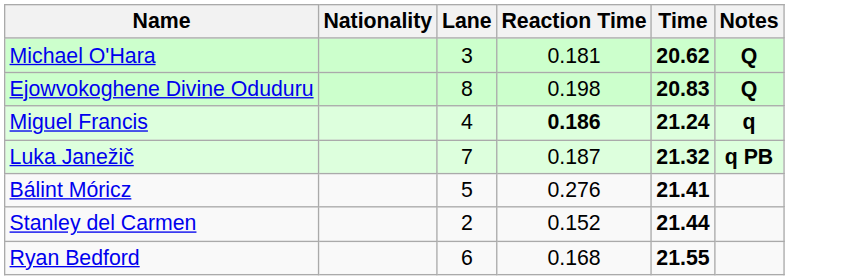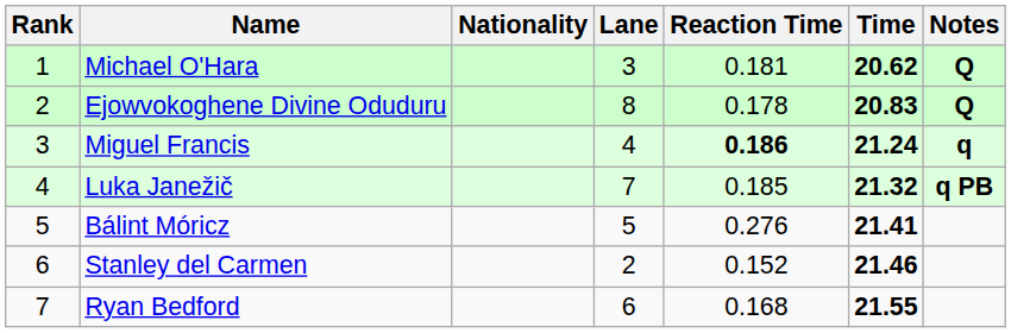+ column: Rank | 1 | 2 | 3 | 4 | 5 | 6 | 7
Ejowvokoghene Divine Oduduru | Reaction Time: 0.198 -> 0.178
Luka Janežič | Reaction Time: 0.187 -> 0.185
Stanley del Carmen | Time: 21.44 -> 21.46
